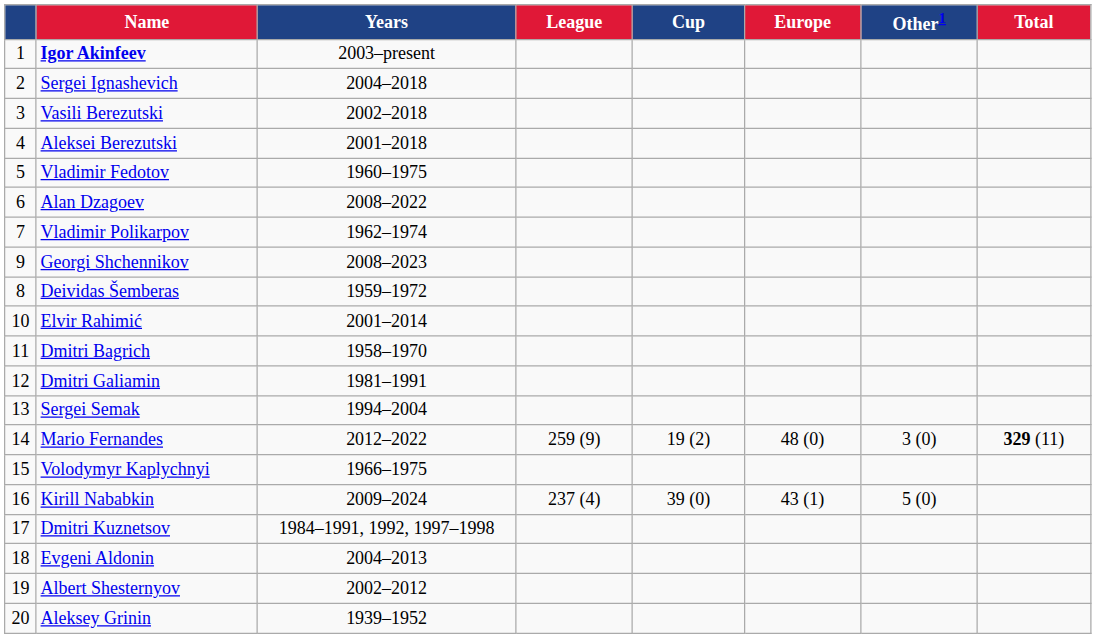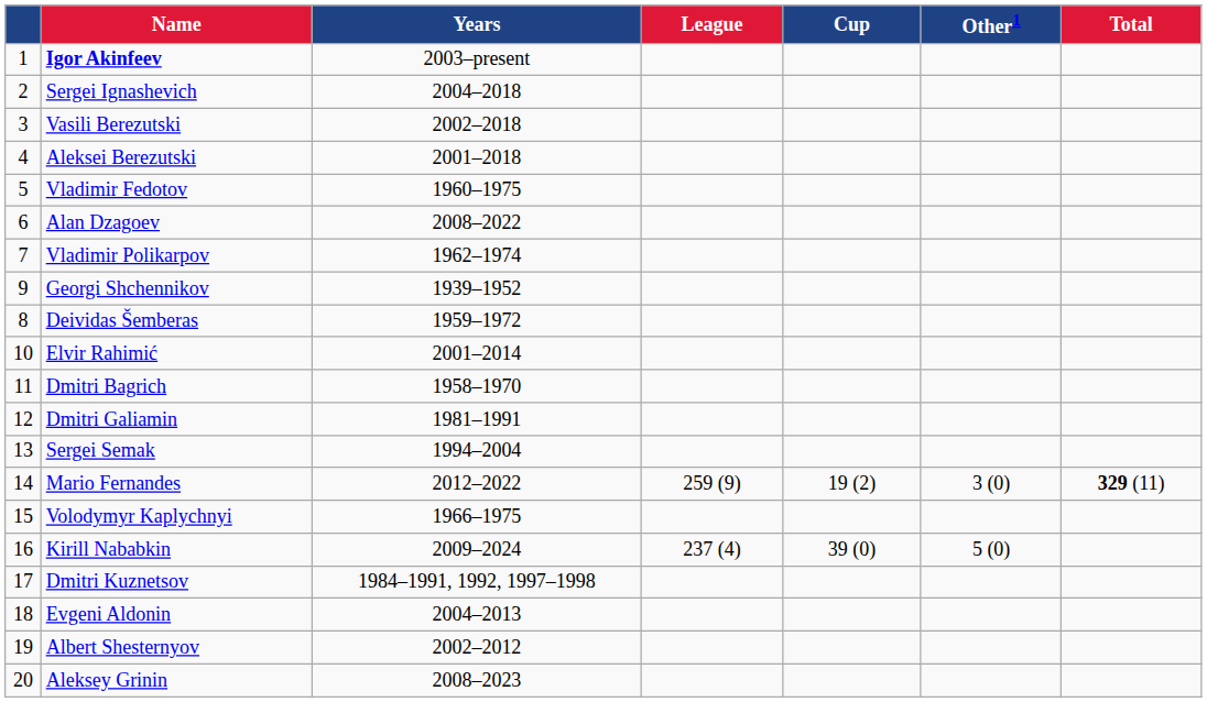- column: Europe | 48 (0) | 43 (1)
Georgi Shchennikov | Years: 2008–2023 -> 1939–1952
Aleksey Grinin | Years: 1939–1952 -> 2008–2023
